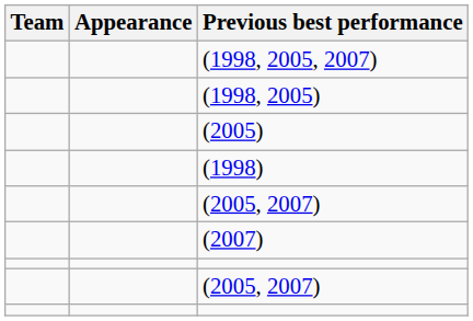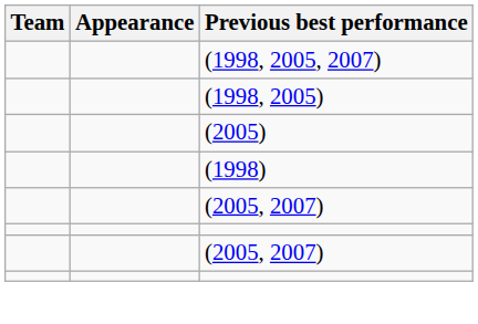- row: (2007)
